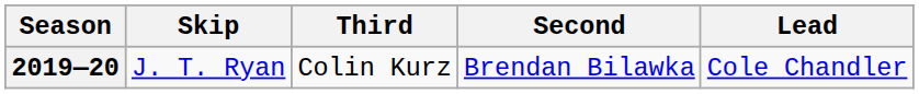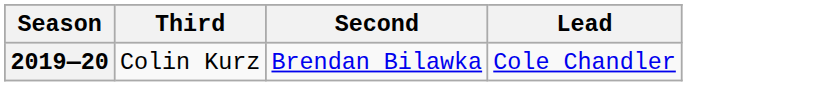- column: Skip | J. T. Ryan
